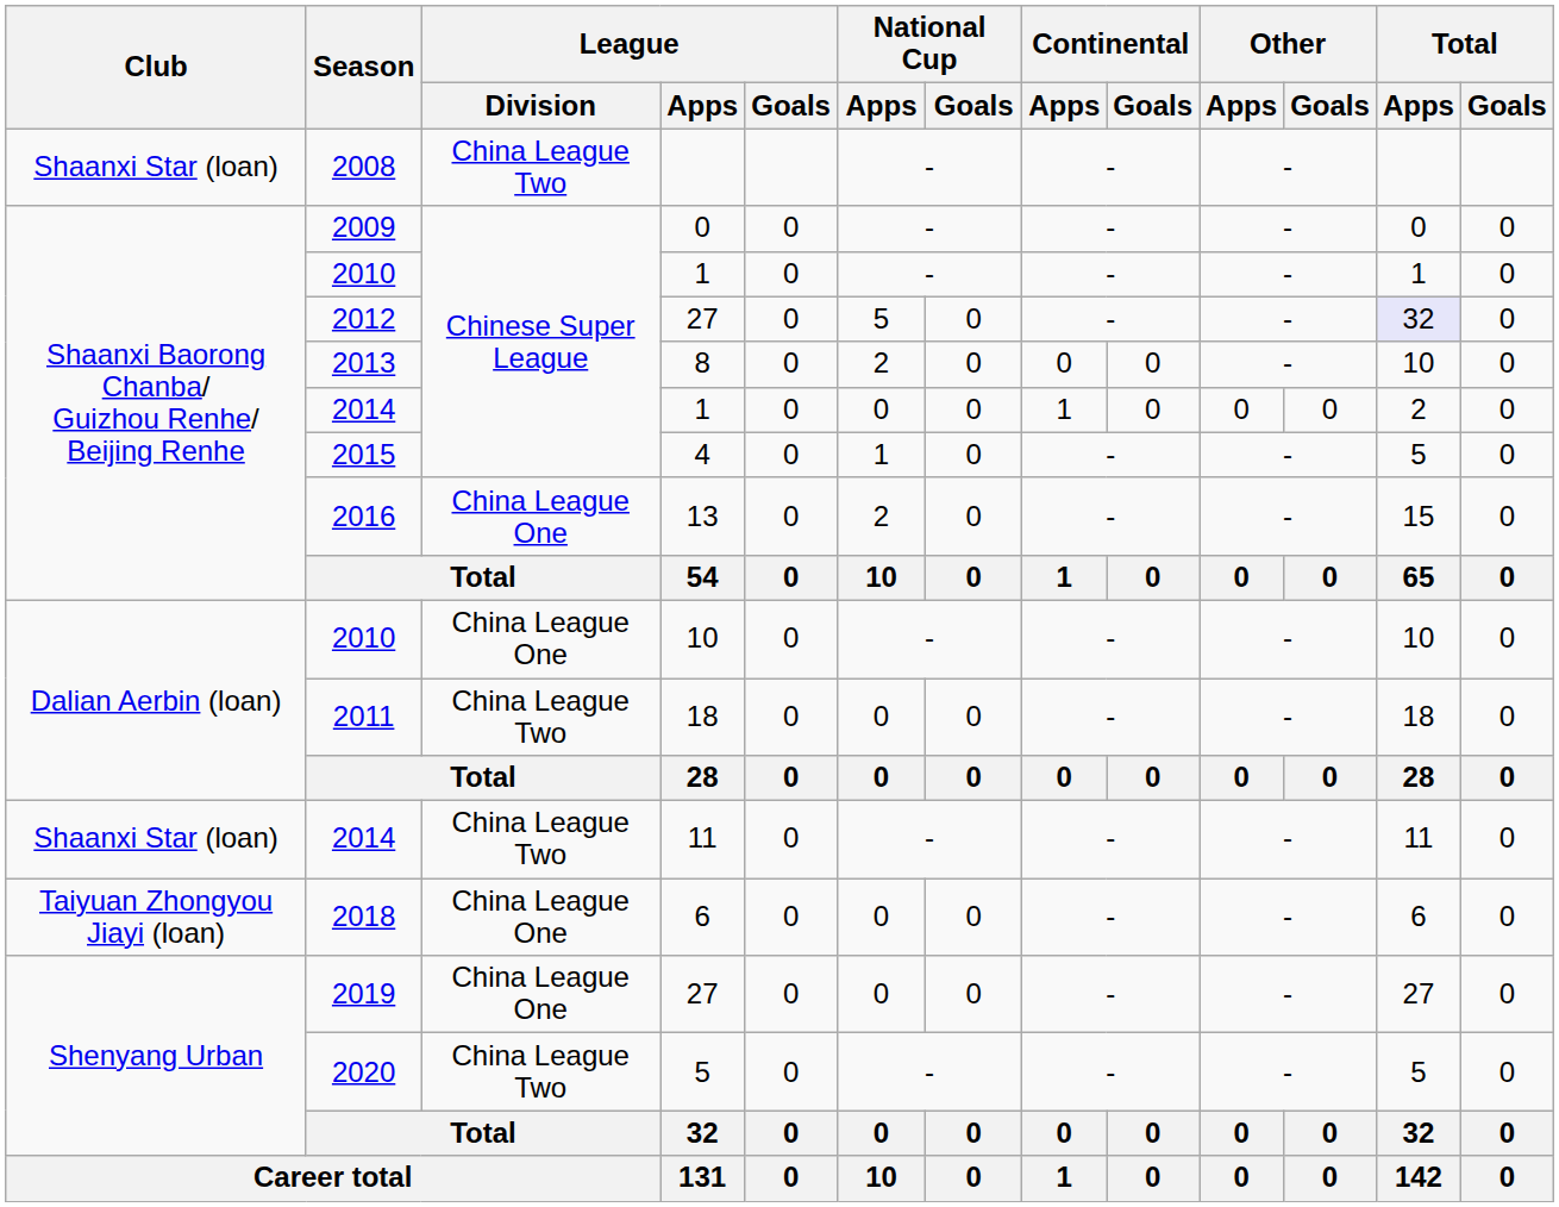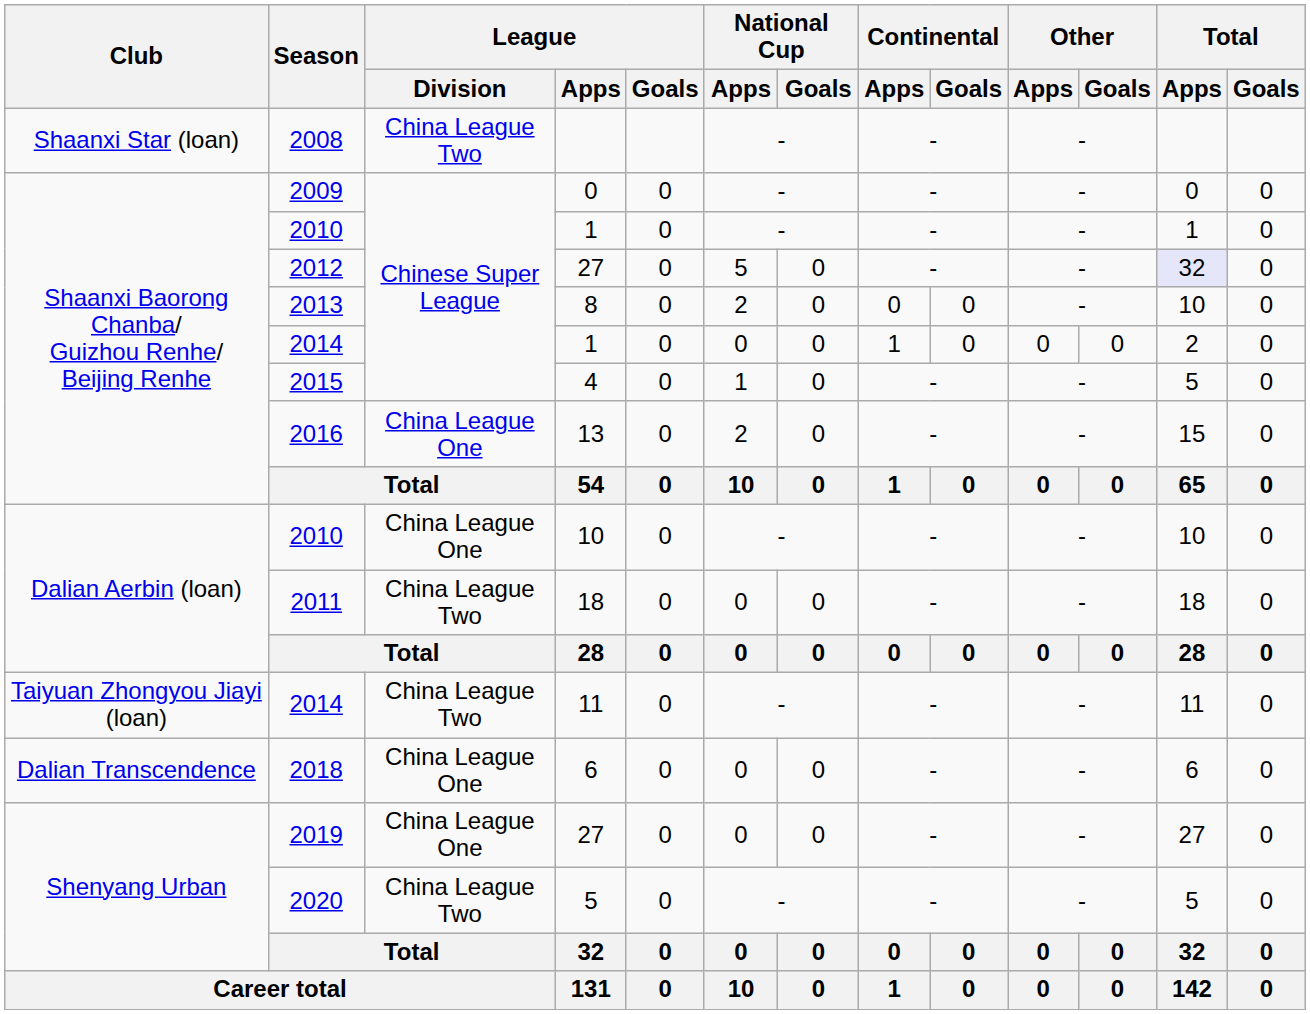2014 / 11 | Club: Shaanxi Star (loan) -> Taiyuan Zhongyou Jiayi (loan)
2018 | Club: Taiyuan Zhongyou Jiayi (loan) -> Dalian Transcendence
